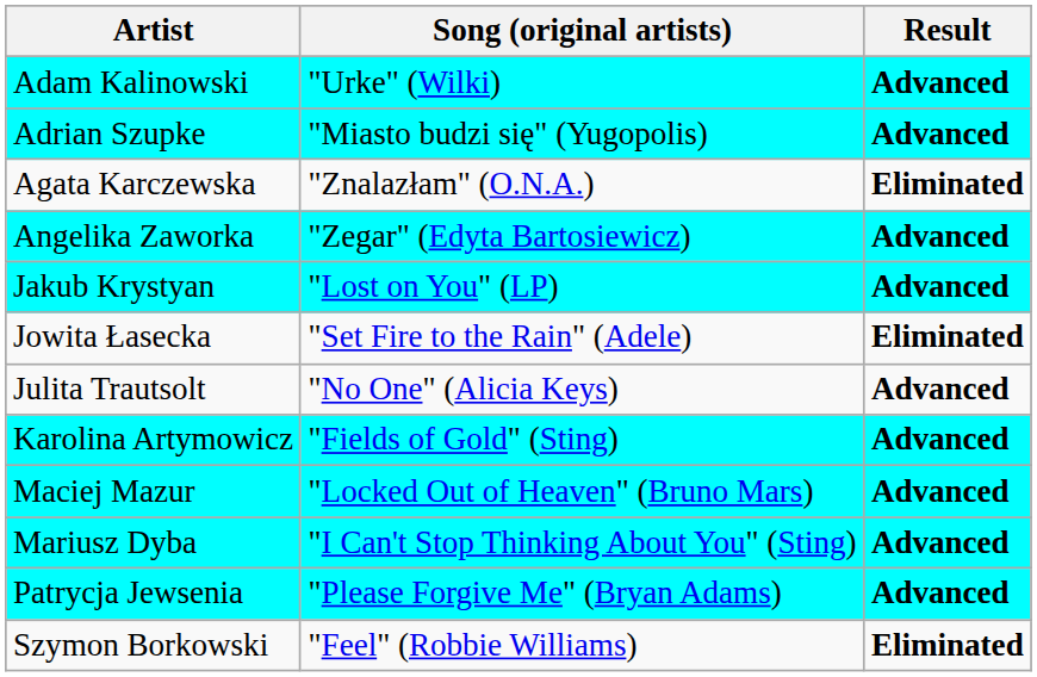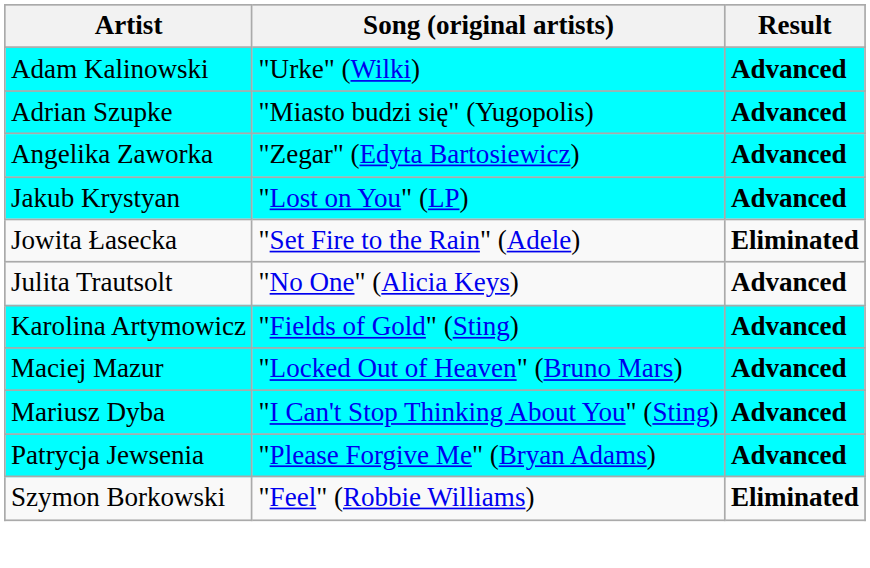- row: Agata Karczewska | "Znalazłam" (O.N.A.) | Eliminated
